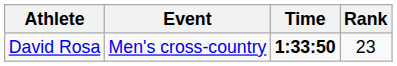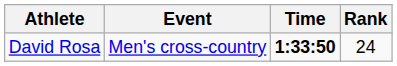David Rosa | Rank: 23 -> 24
